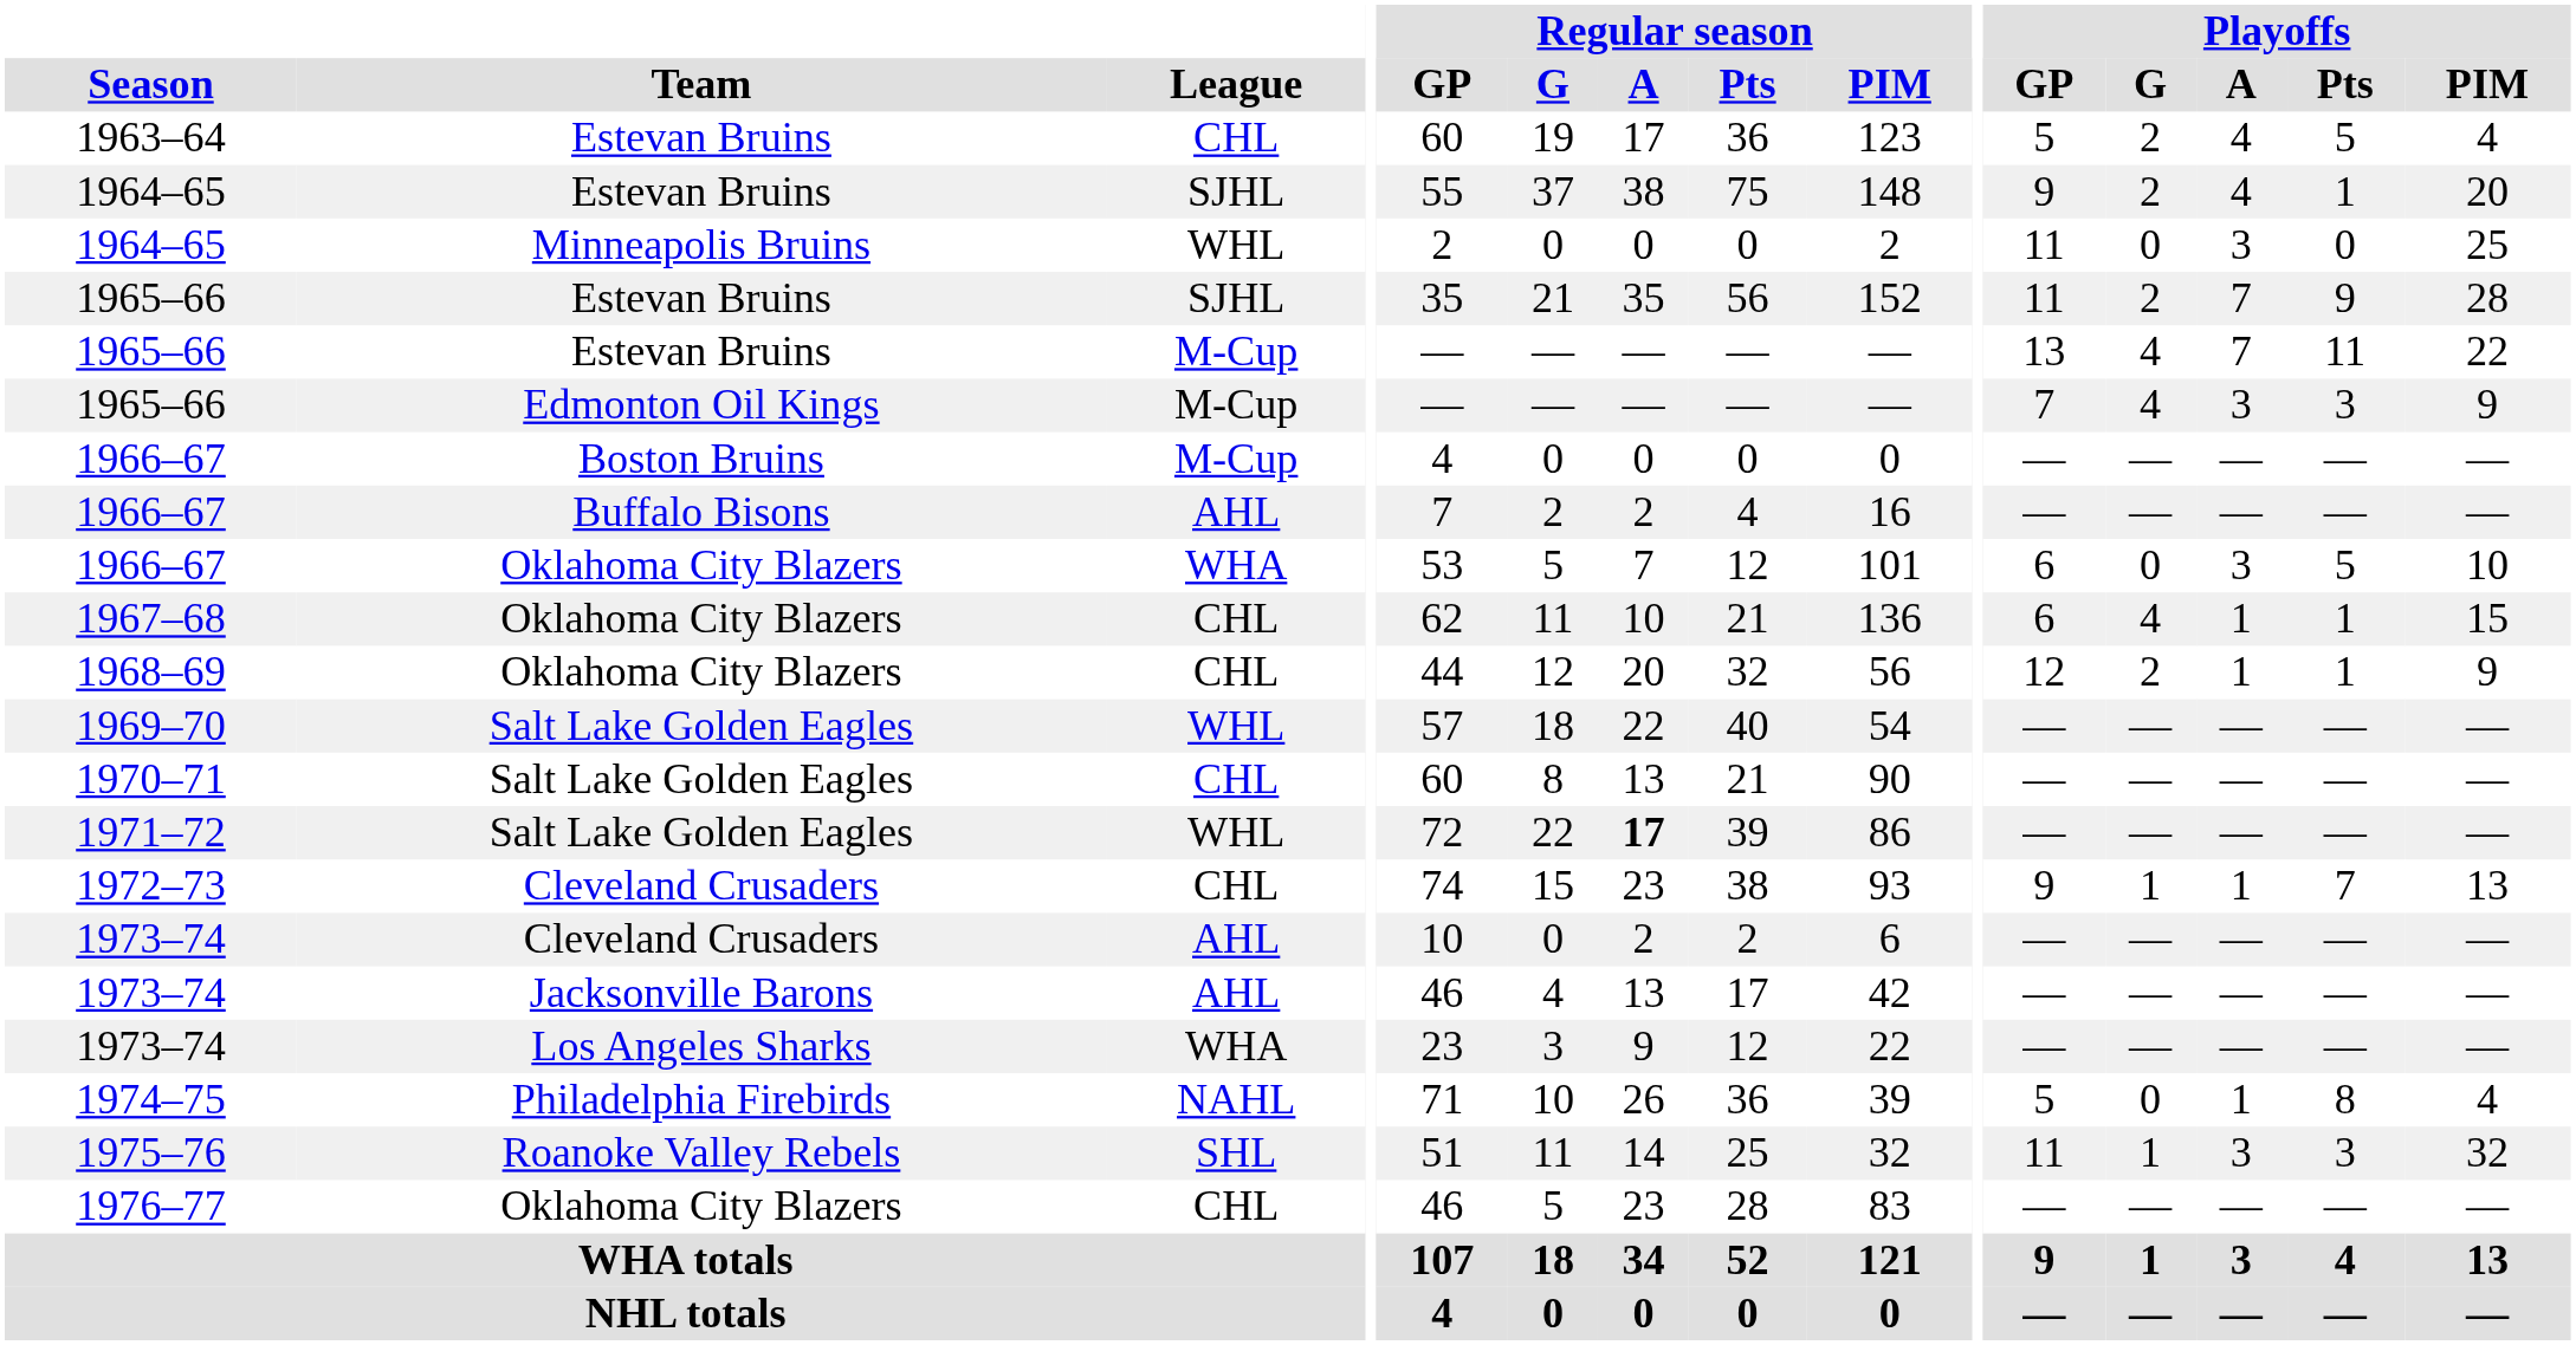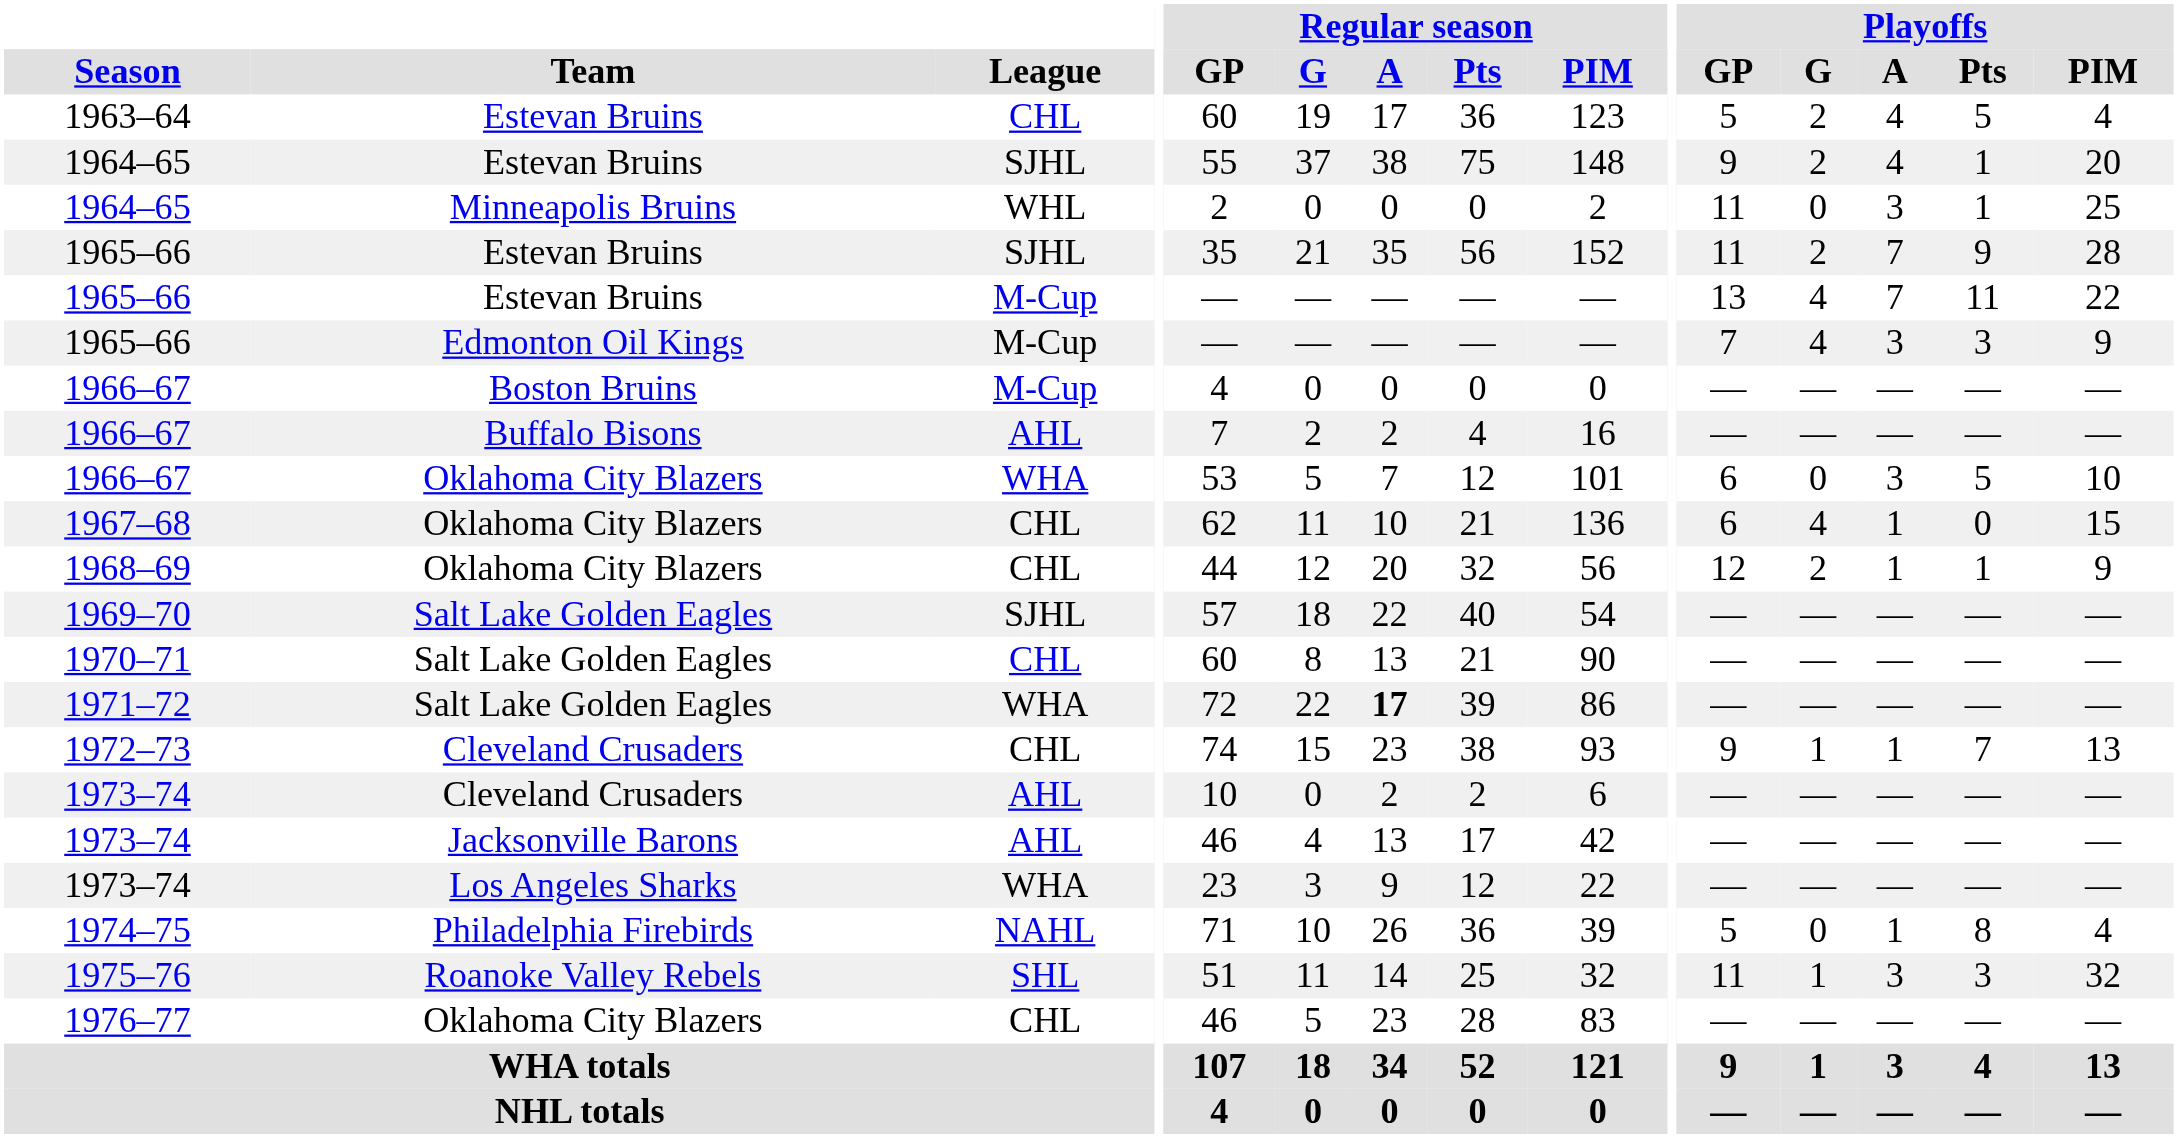1964–65 / Minneapolis Bruins | Playoffs / Pts: 0 -> 1
1967–68 | Playoffs / Pts: 1 -> 0
1969–70 | League: WHL -> SJHL
1971–72 | League: WHL -> WHA
